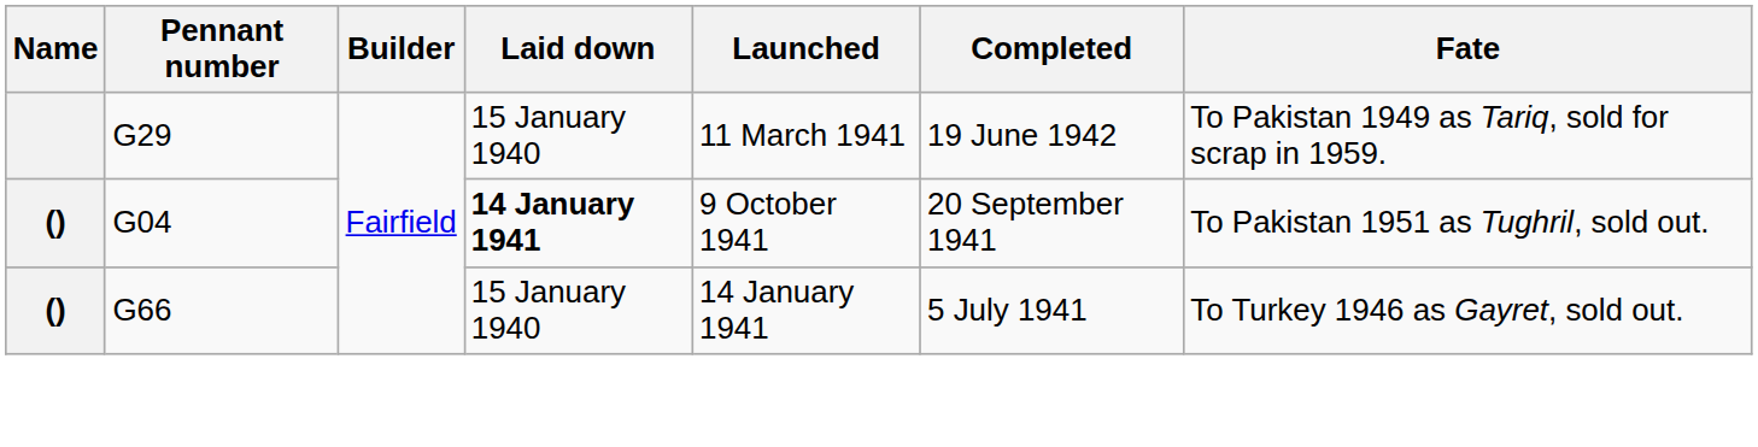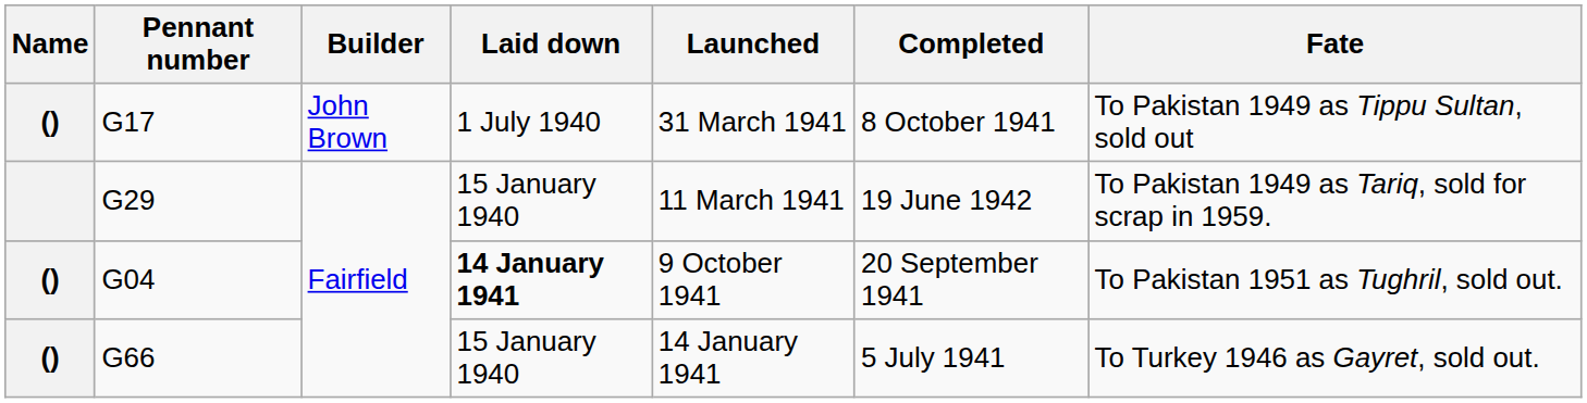+ row: () | G17 | John Brown | 1 July 1940 | 31 March 1941 | 8 October 1941 | To Pakistan 1949 as Tippu Sultan, sold out
